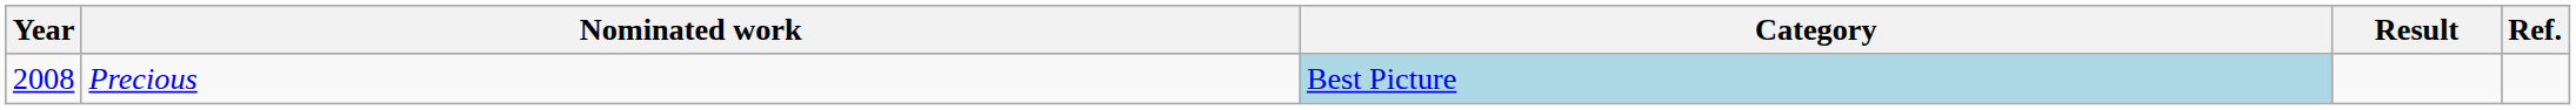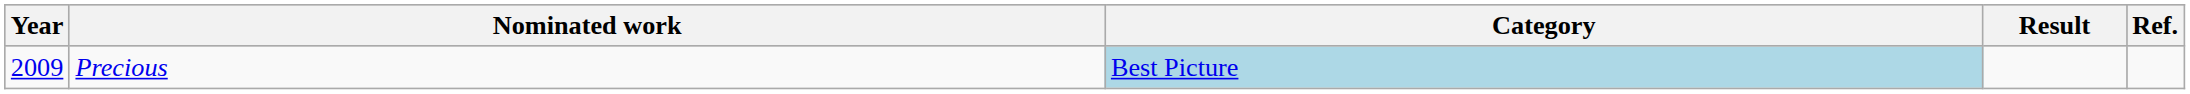Precious | Year: 2008 -> 2009
